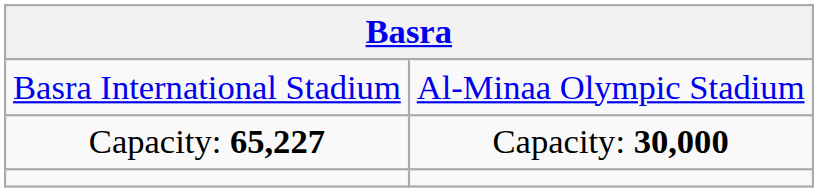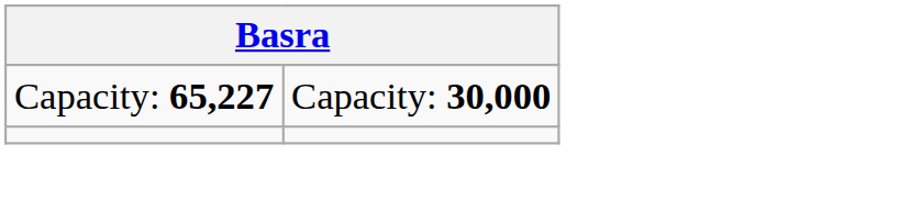- row: Basra International Stadium | Al-Minaa Olympic Stadium
